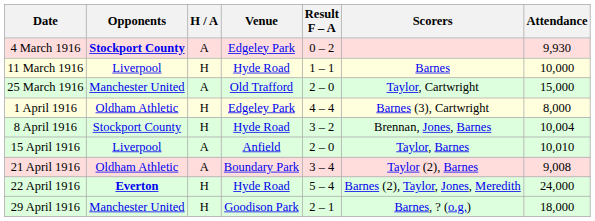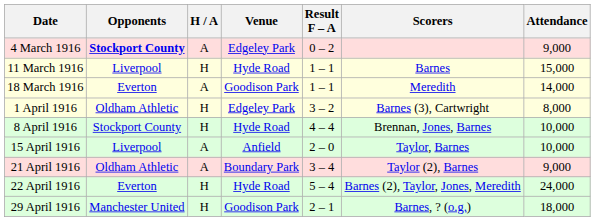4 March 1916 | Attendance: 9,930 -> 9,000
11 March 1916 | Attendance: 10,000 -> 15,000
+ row: 18 March 1916 | Everton | A | Goodison Park | 1 – 1 | Meredith | 14,000
- row: 25 March 1916 | Manchester United | A | Old Trafford | 2 – 0 | Taylor, Cartwright | 15,000
1 April 1916 | Result F – A: 4 – 4 -> 3 – 2
8 April 1916 | Result F – A: 3 – 2 -> 4 – 4
8 April 1916 | Attendance: 10,004 -> 10,000
15 April 1916 | Attendance: 10,010 -> 10,000
21 April 1916 | Attendance: 9,008 -> 9,000
22 April 1916 | Opponents: bold -> normal
